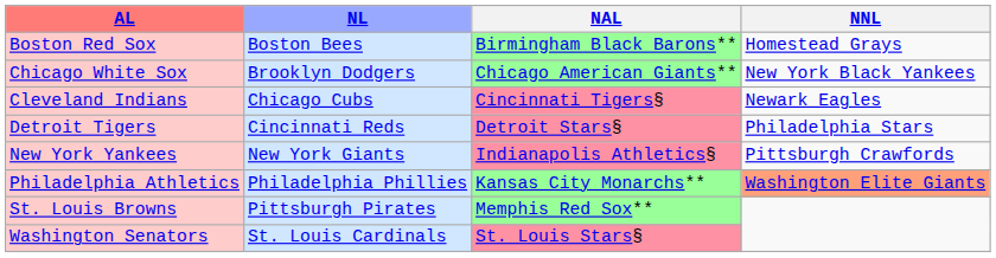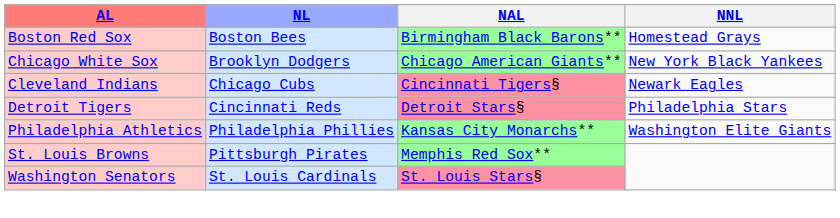- row: New York Yankees | New York Giants | Indianapolis Athletics§ | Pittsburgh Crawfords
Philadelphia Athletics | NNL: lightsalmon background -> no background
